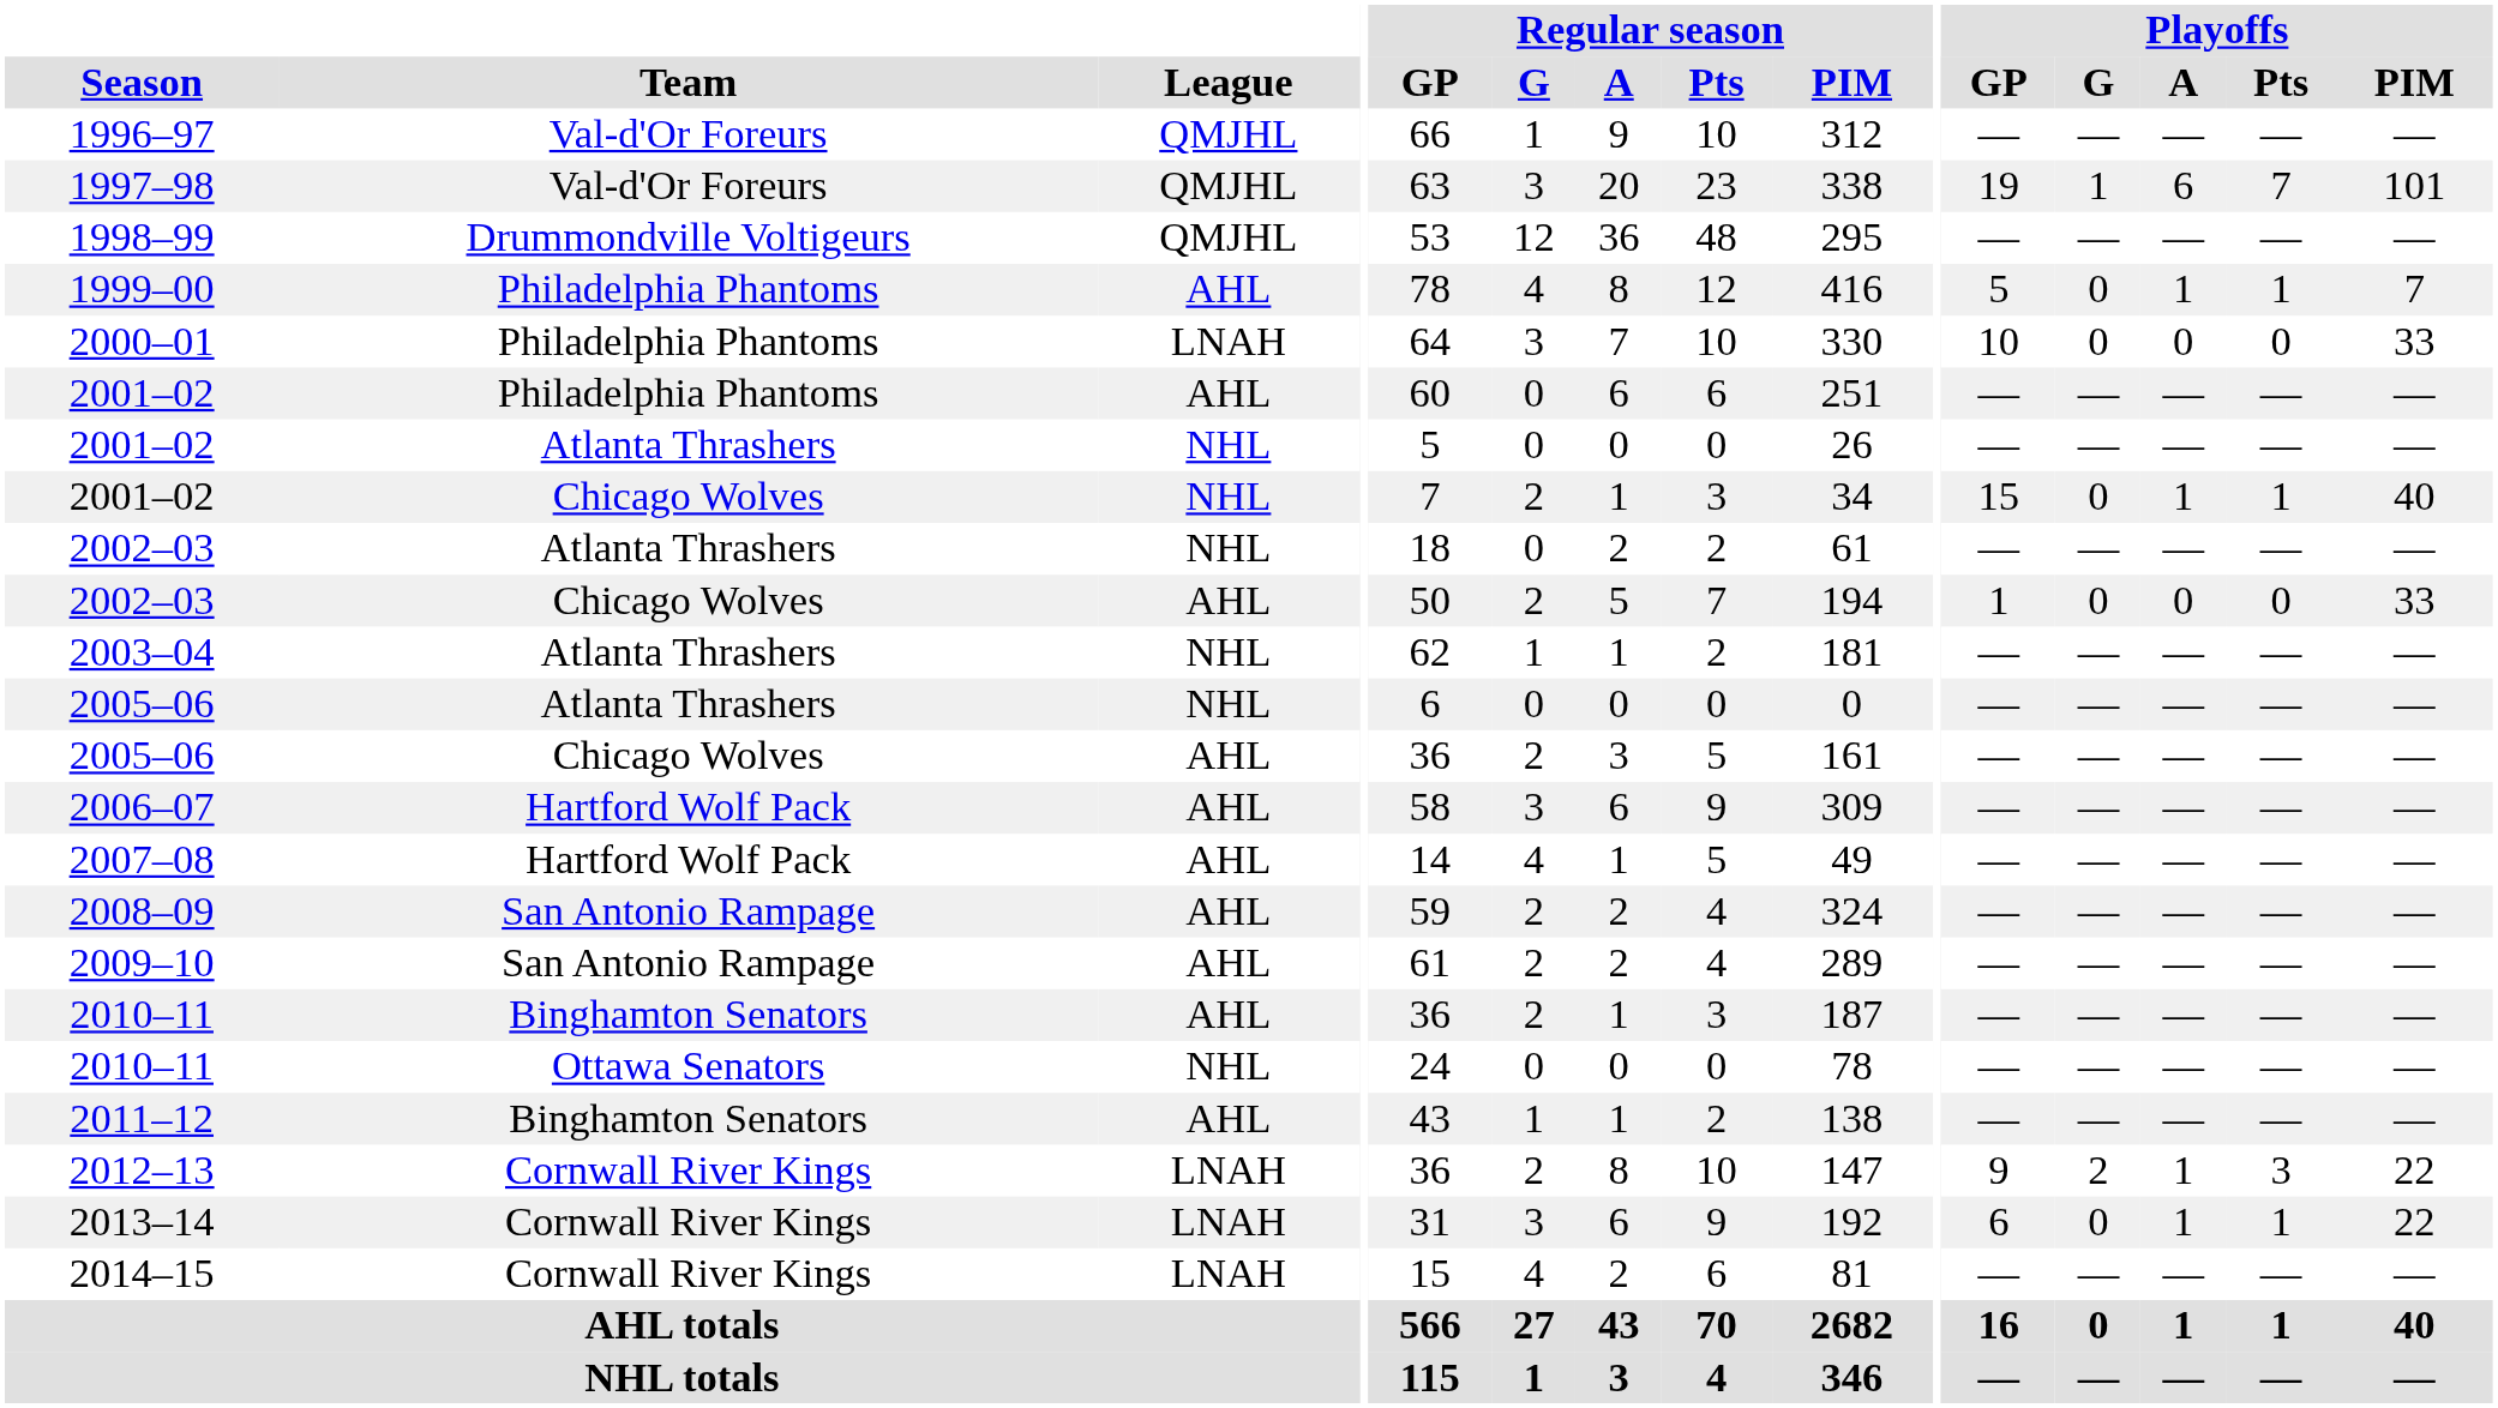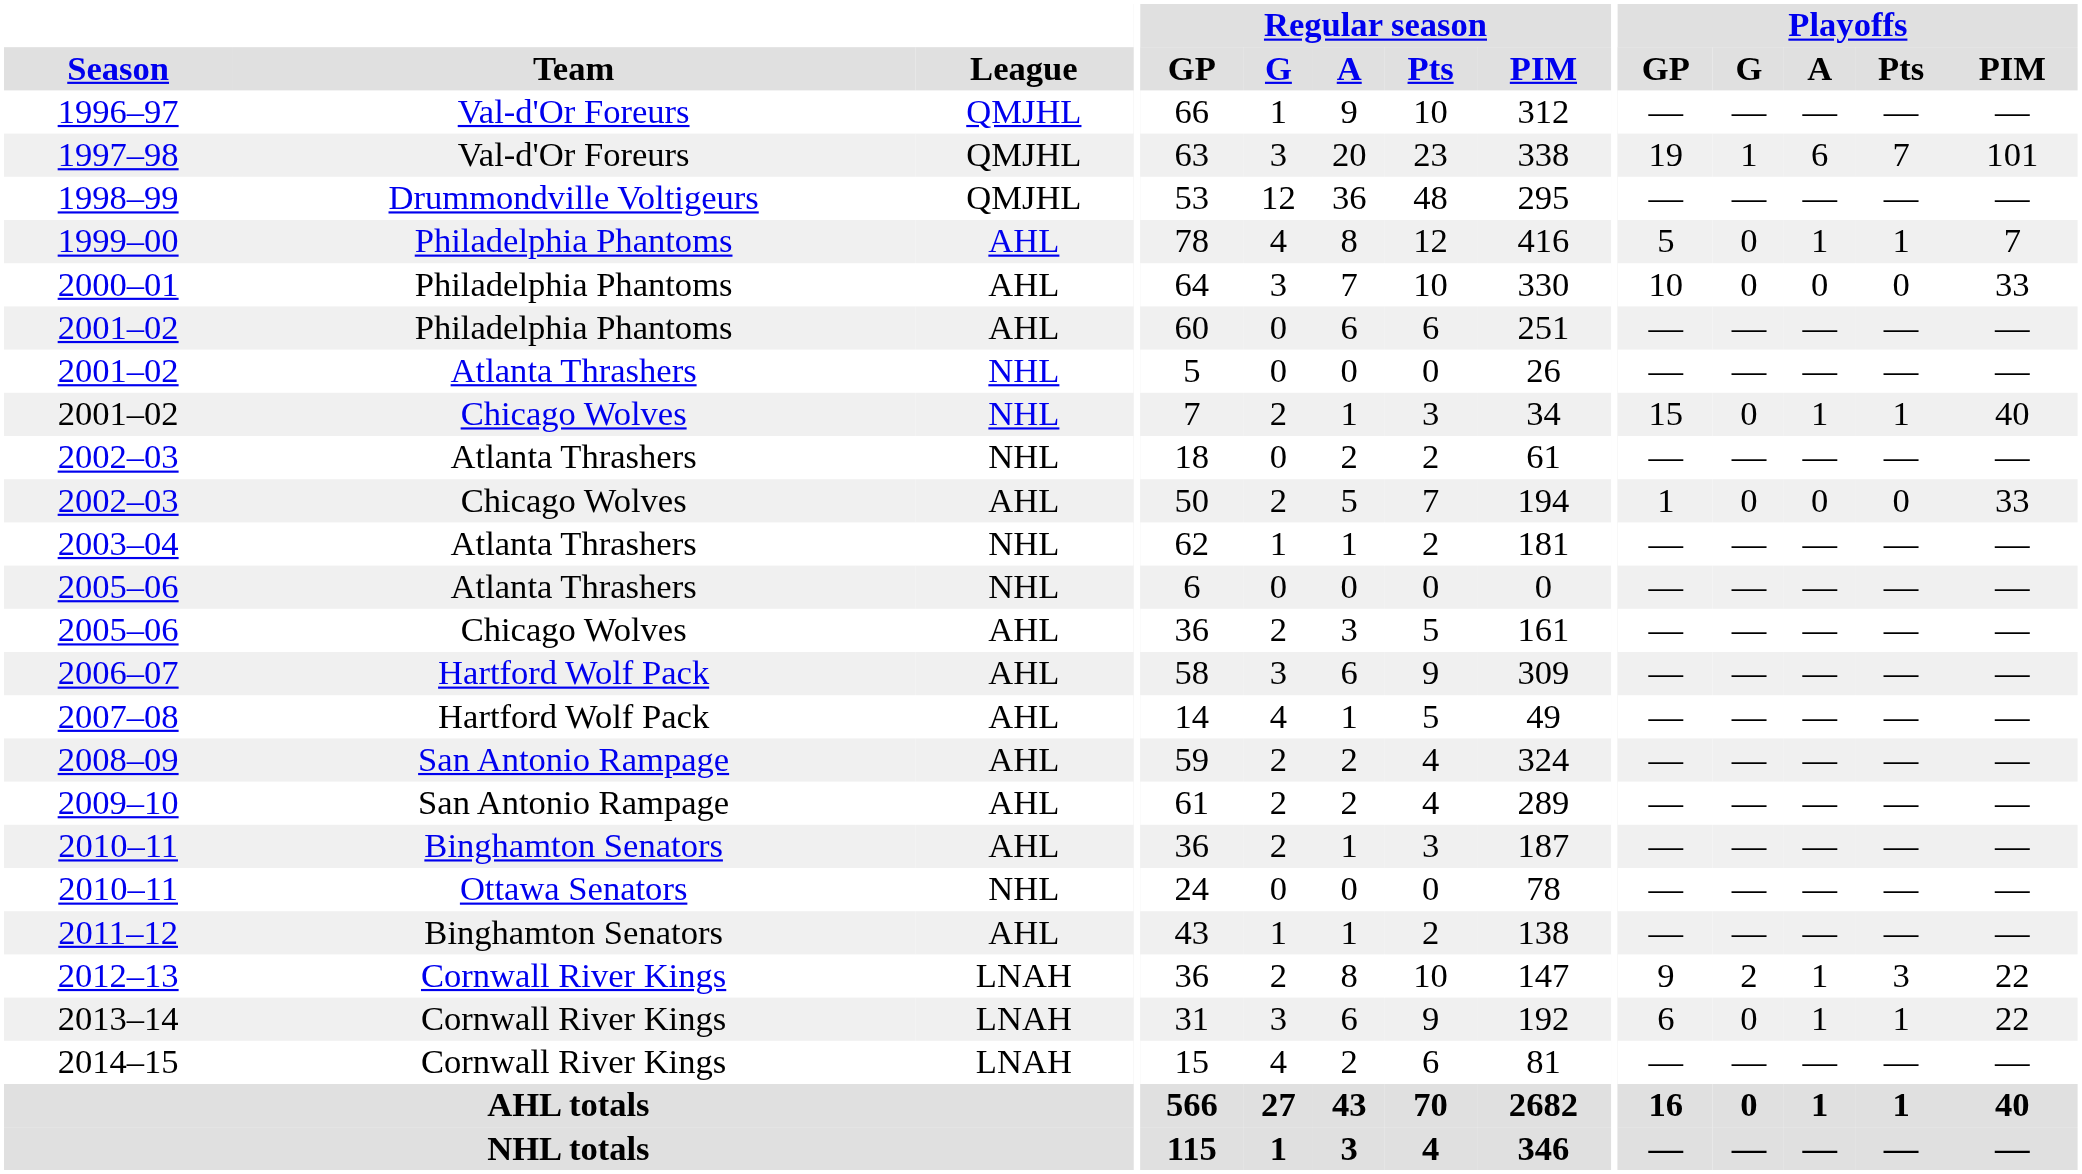2000–01 | League: LNAH -> AHL
